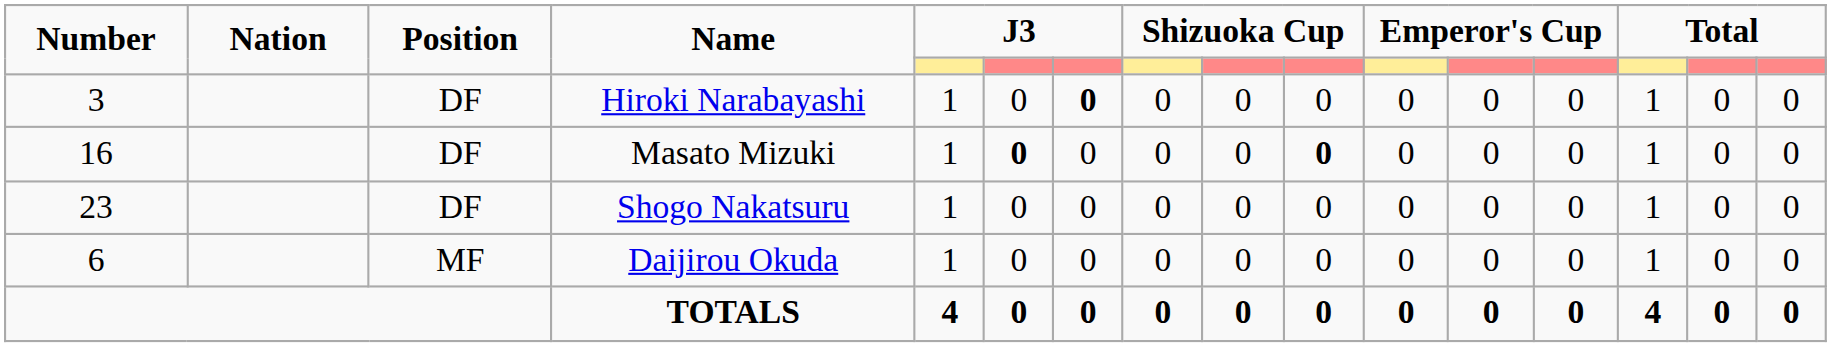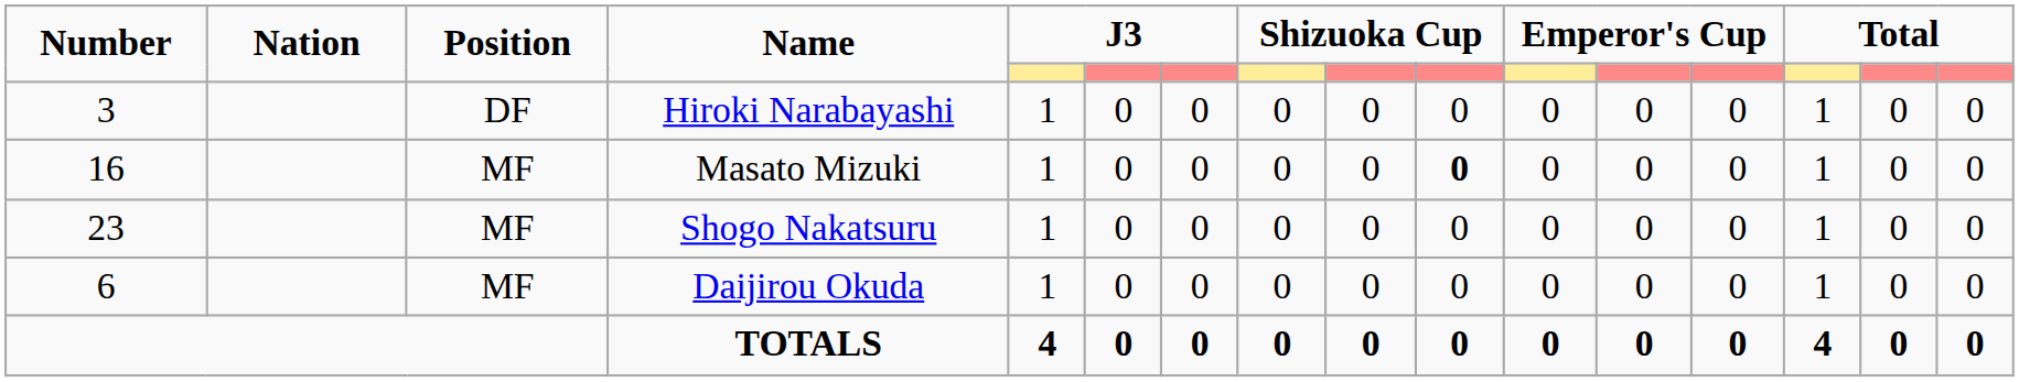Hiroki Narabayashi | column 7: bold -> normal
Masato Mizuki | Position: DF -> MF
Masato Mizuki | column 6: bold -> normal
Shogo Nakatsuru | Position: DF -> MF
